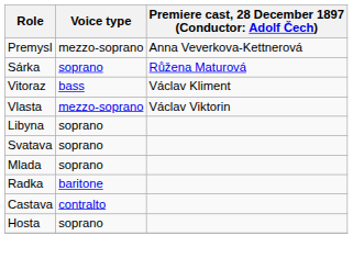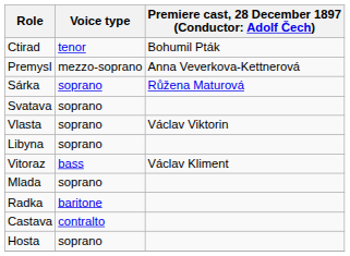+ row: Ctirad | tenor | Bohumil Pták
rows swapped: Vitoraz <-> Svatava
Vlasta | Voice type: mezzo-soprano -> soprano
